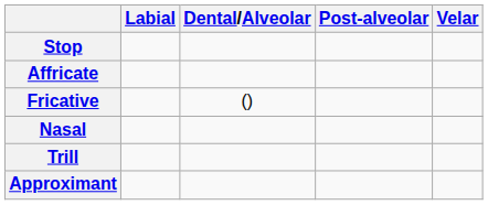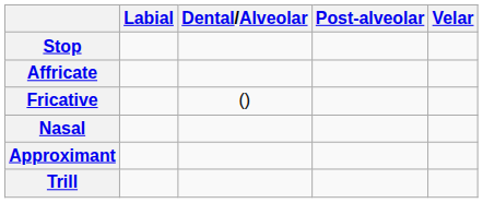rows swapped: Trill <-> Approximant
